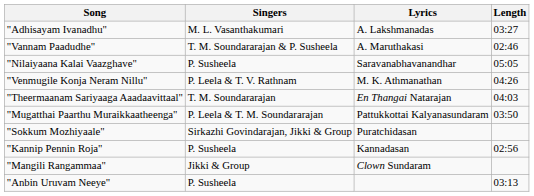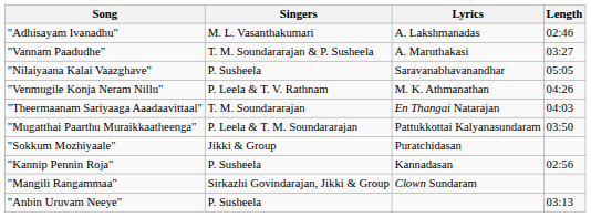"Adhisayam Ivanadhu" | Length: 03:27 -> 02:46
"Vannam Paadudhe" | Length: 02:46 -> 03:27
"Sokkum Mozhiyaale" | Singers: Sirkazhi Govindarajan, Jikki & Group -> Jikki & Group
"Mangili Rangammaa" | Singers: Jikki & Group -> Sirkazhi Govindarajan, Jikki & Group
